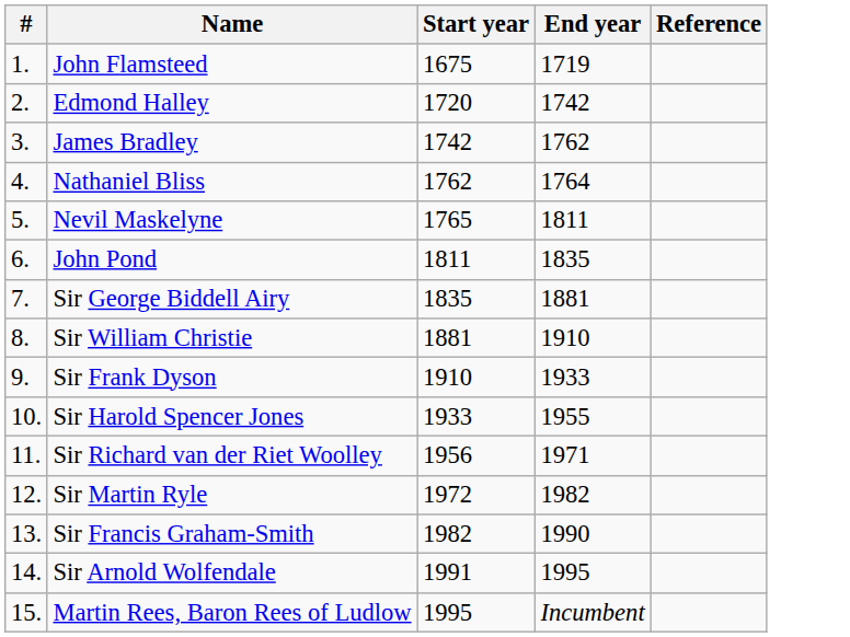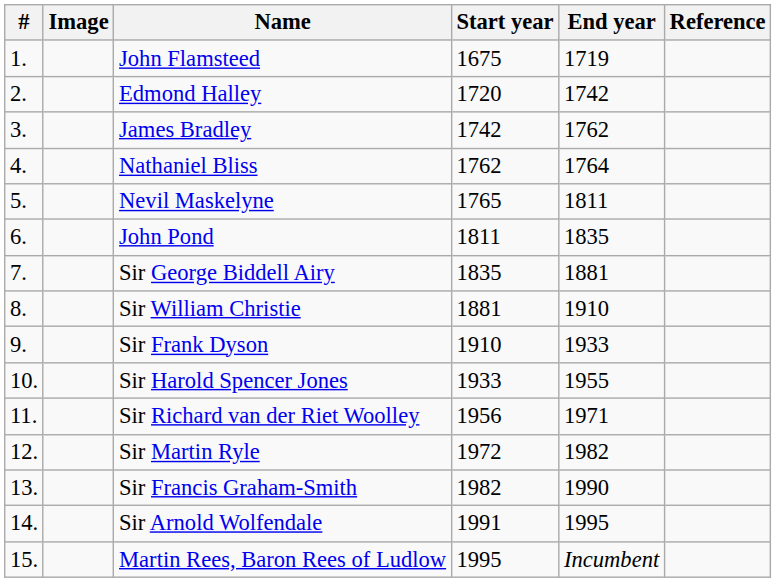+ column: Image
